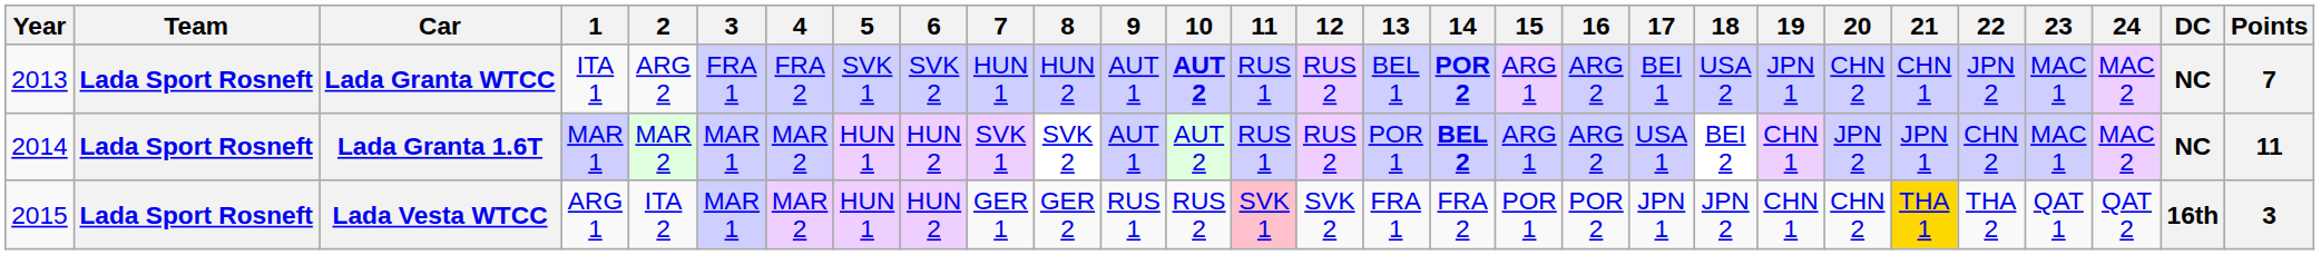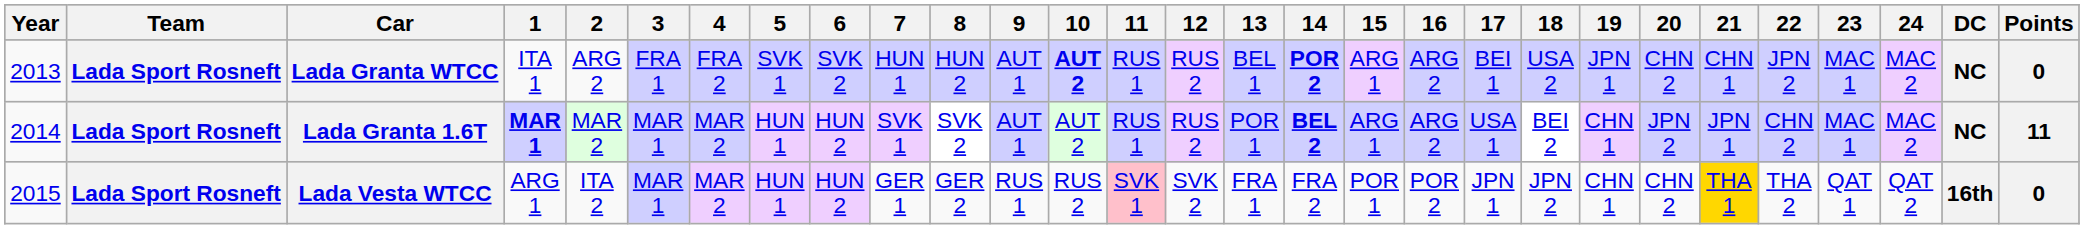Lada Granta WTCC | Points: 7 -> 0
Lada Granta 1.6T | 1: normal -> bold
Lada Vesta WTCC | Points: 3 -> 0
